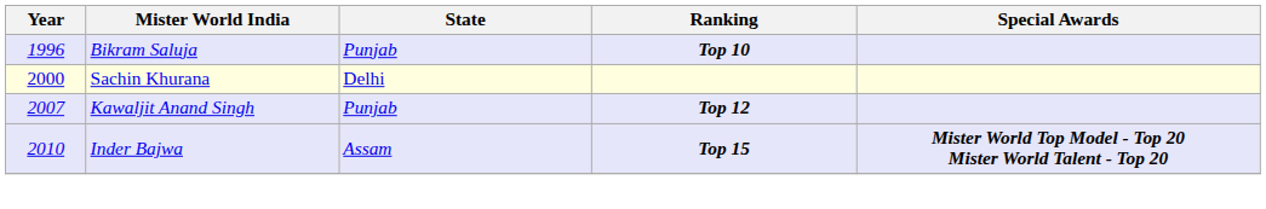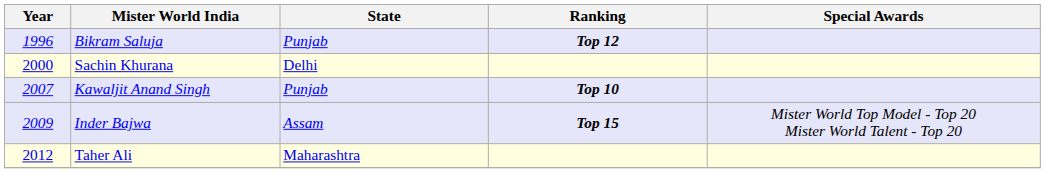Bikram Saluja | Ranking: Top 10 -> Top 12
Kawaljit Anand Singh | Ranking: Top 12 -> Top 10
Inder Bajwa | Year: 2010 -> 2009
Inder Bajwa | Special Awards: bold -> normal
+ row: 2012 | Taher Ali | Maharashtra
